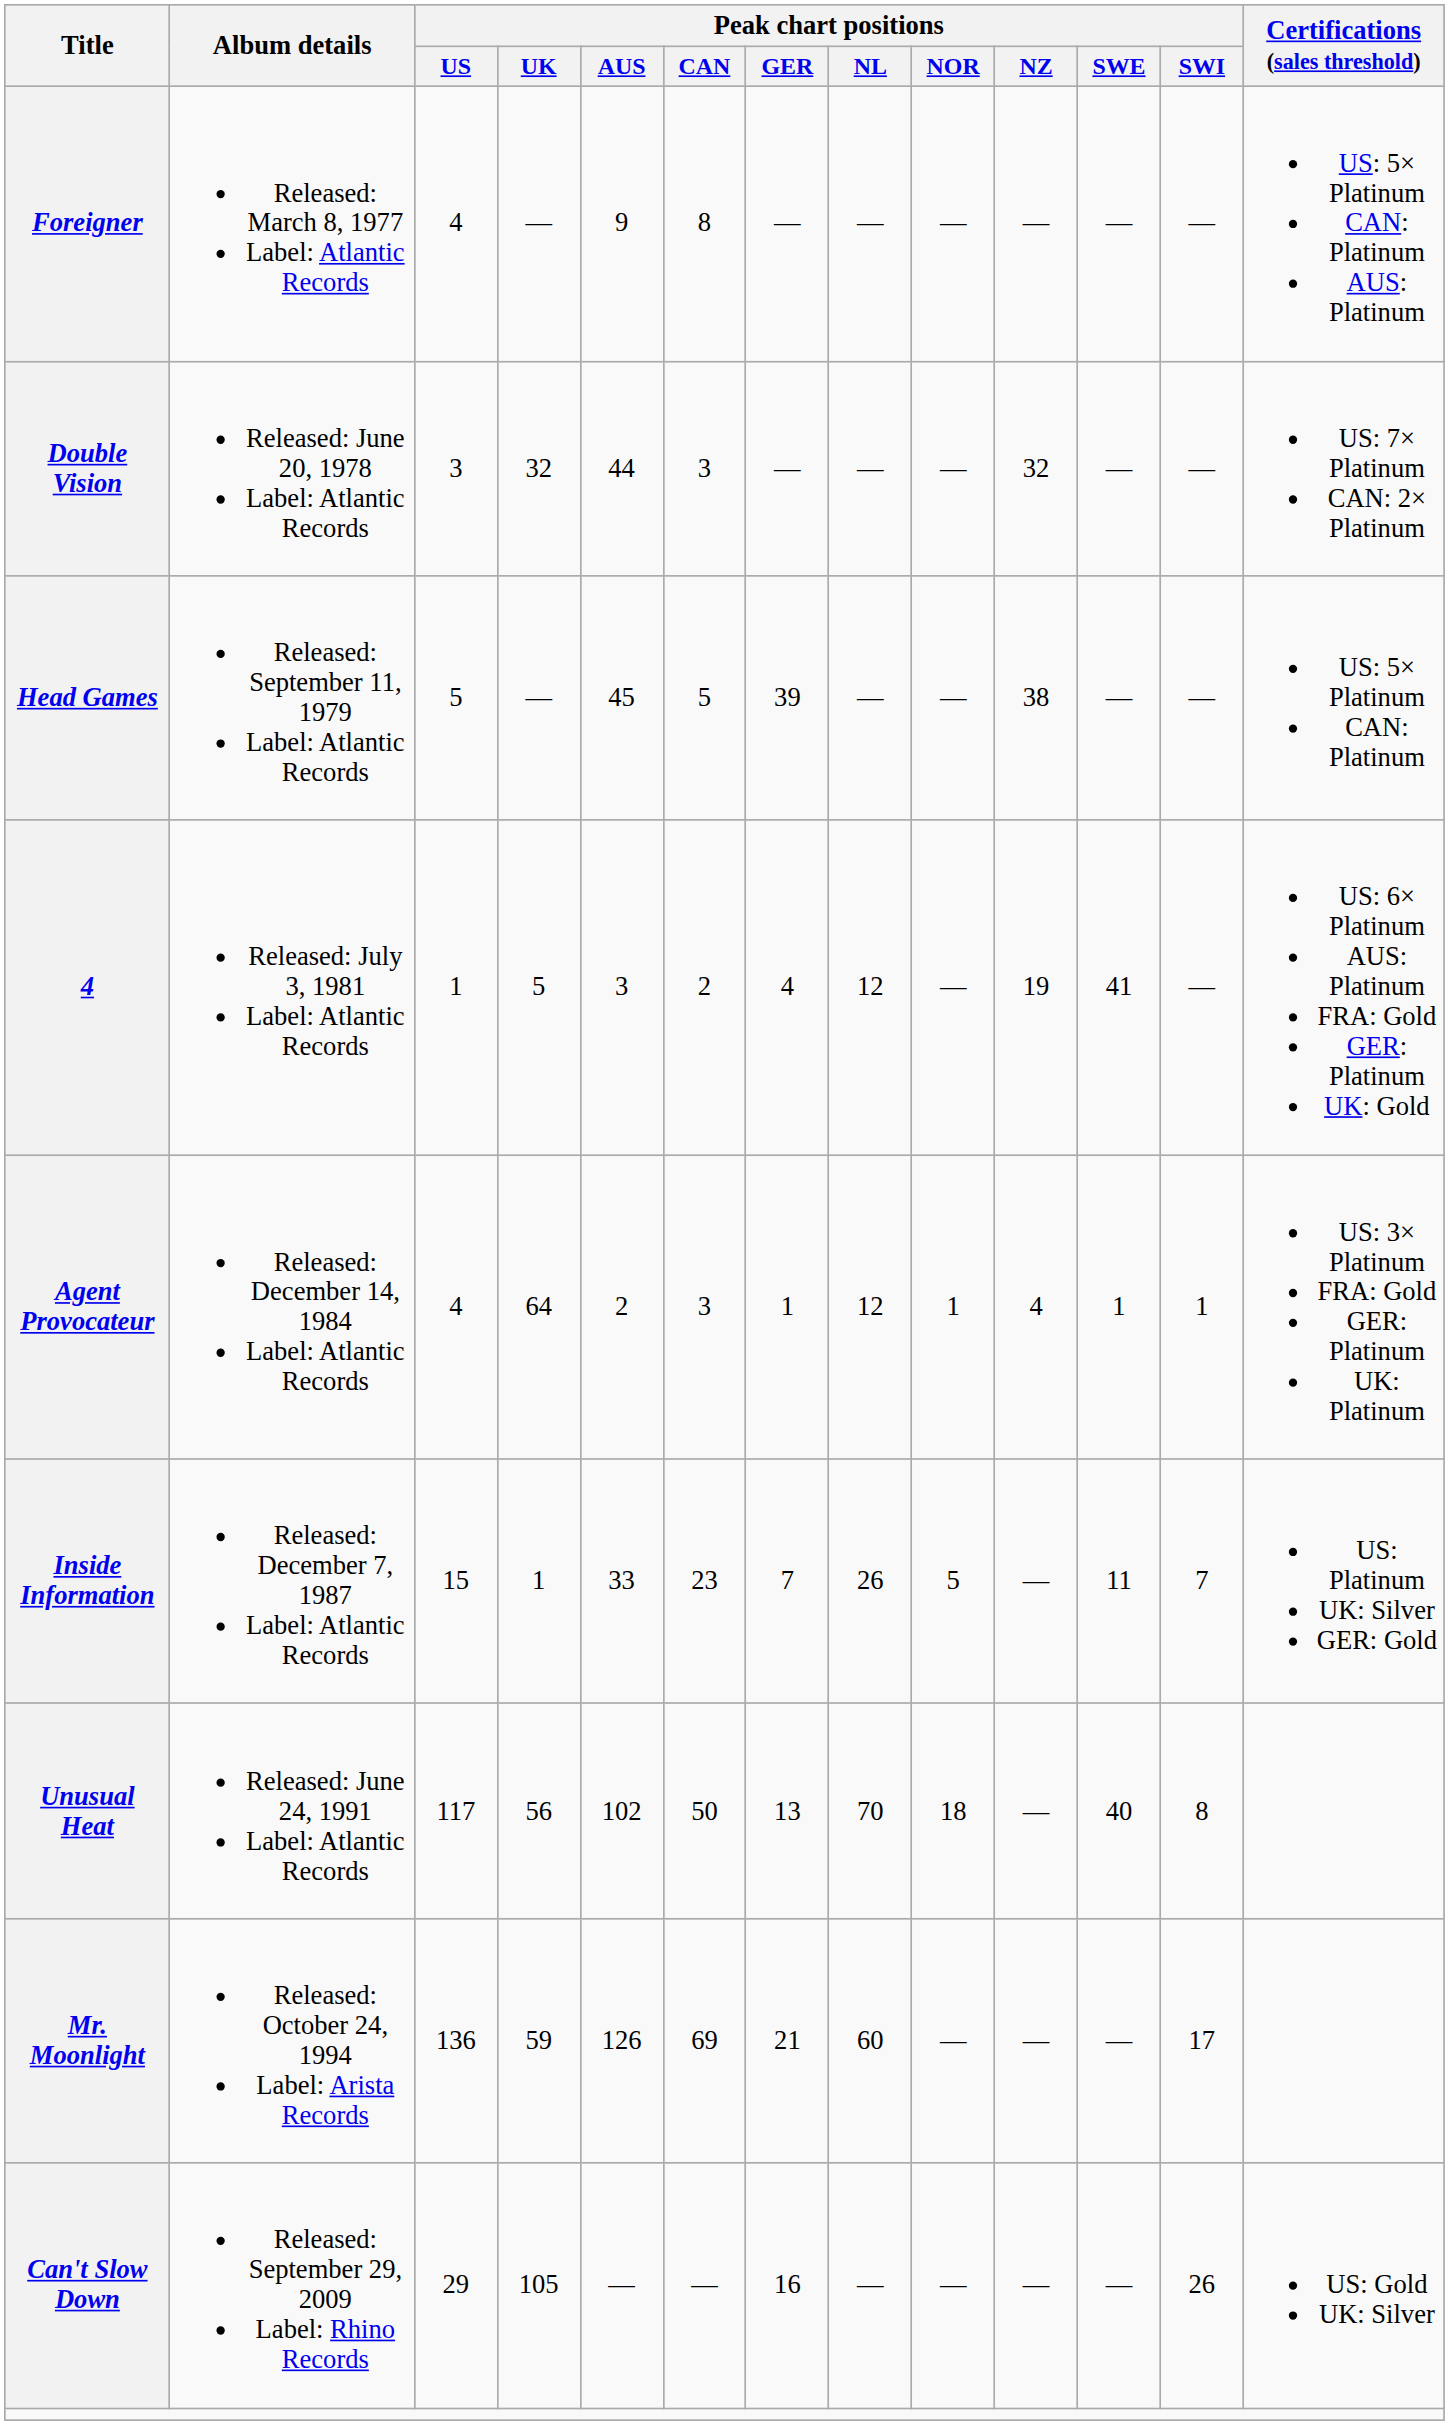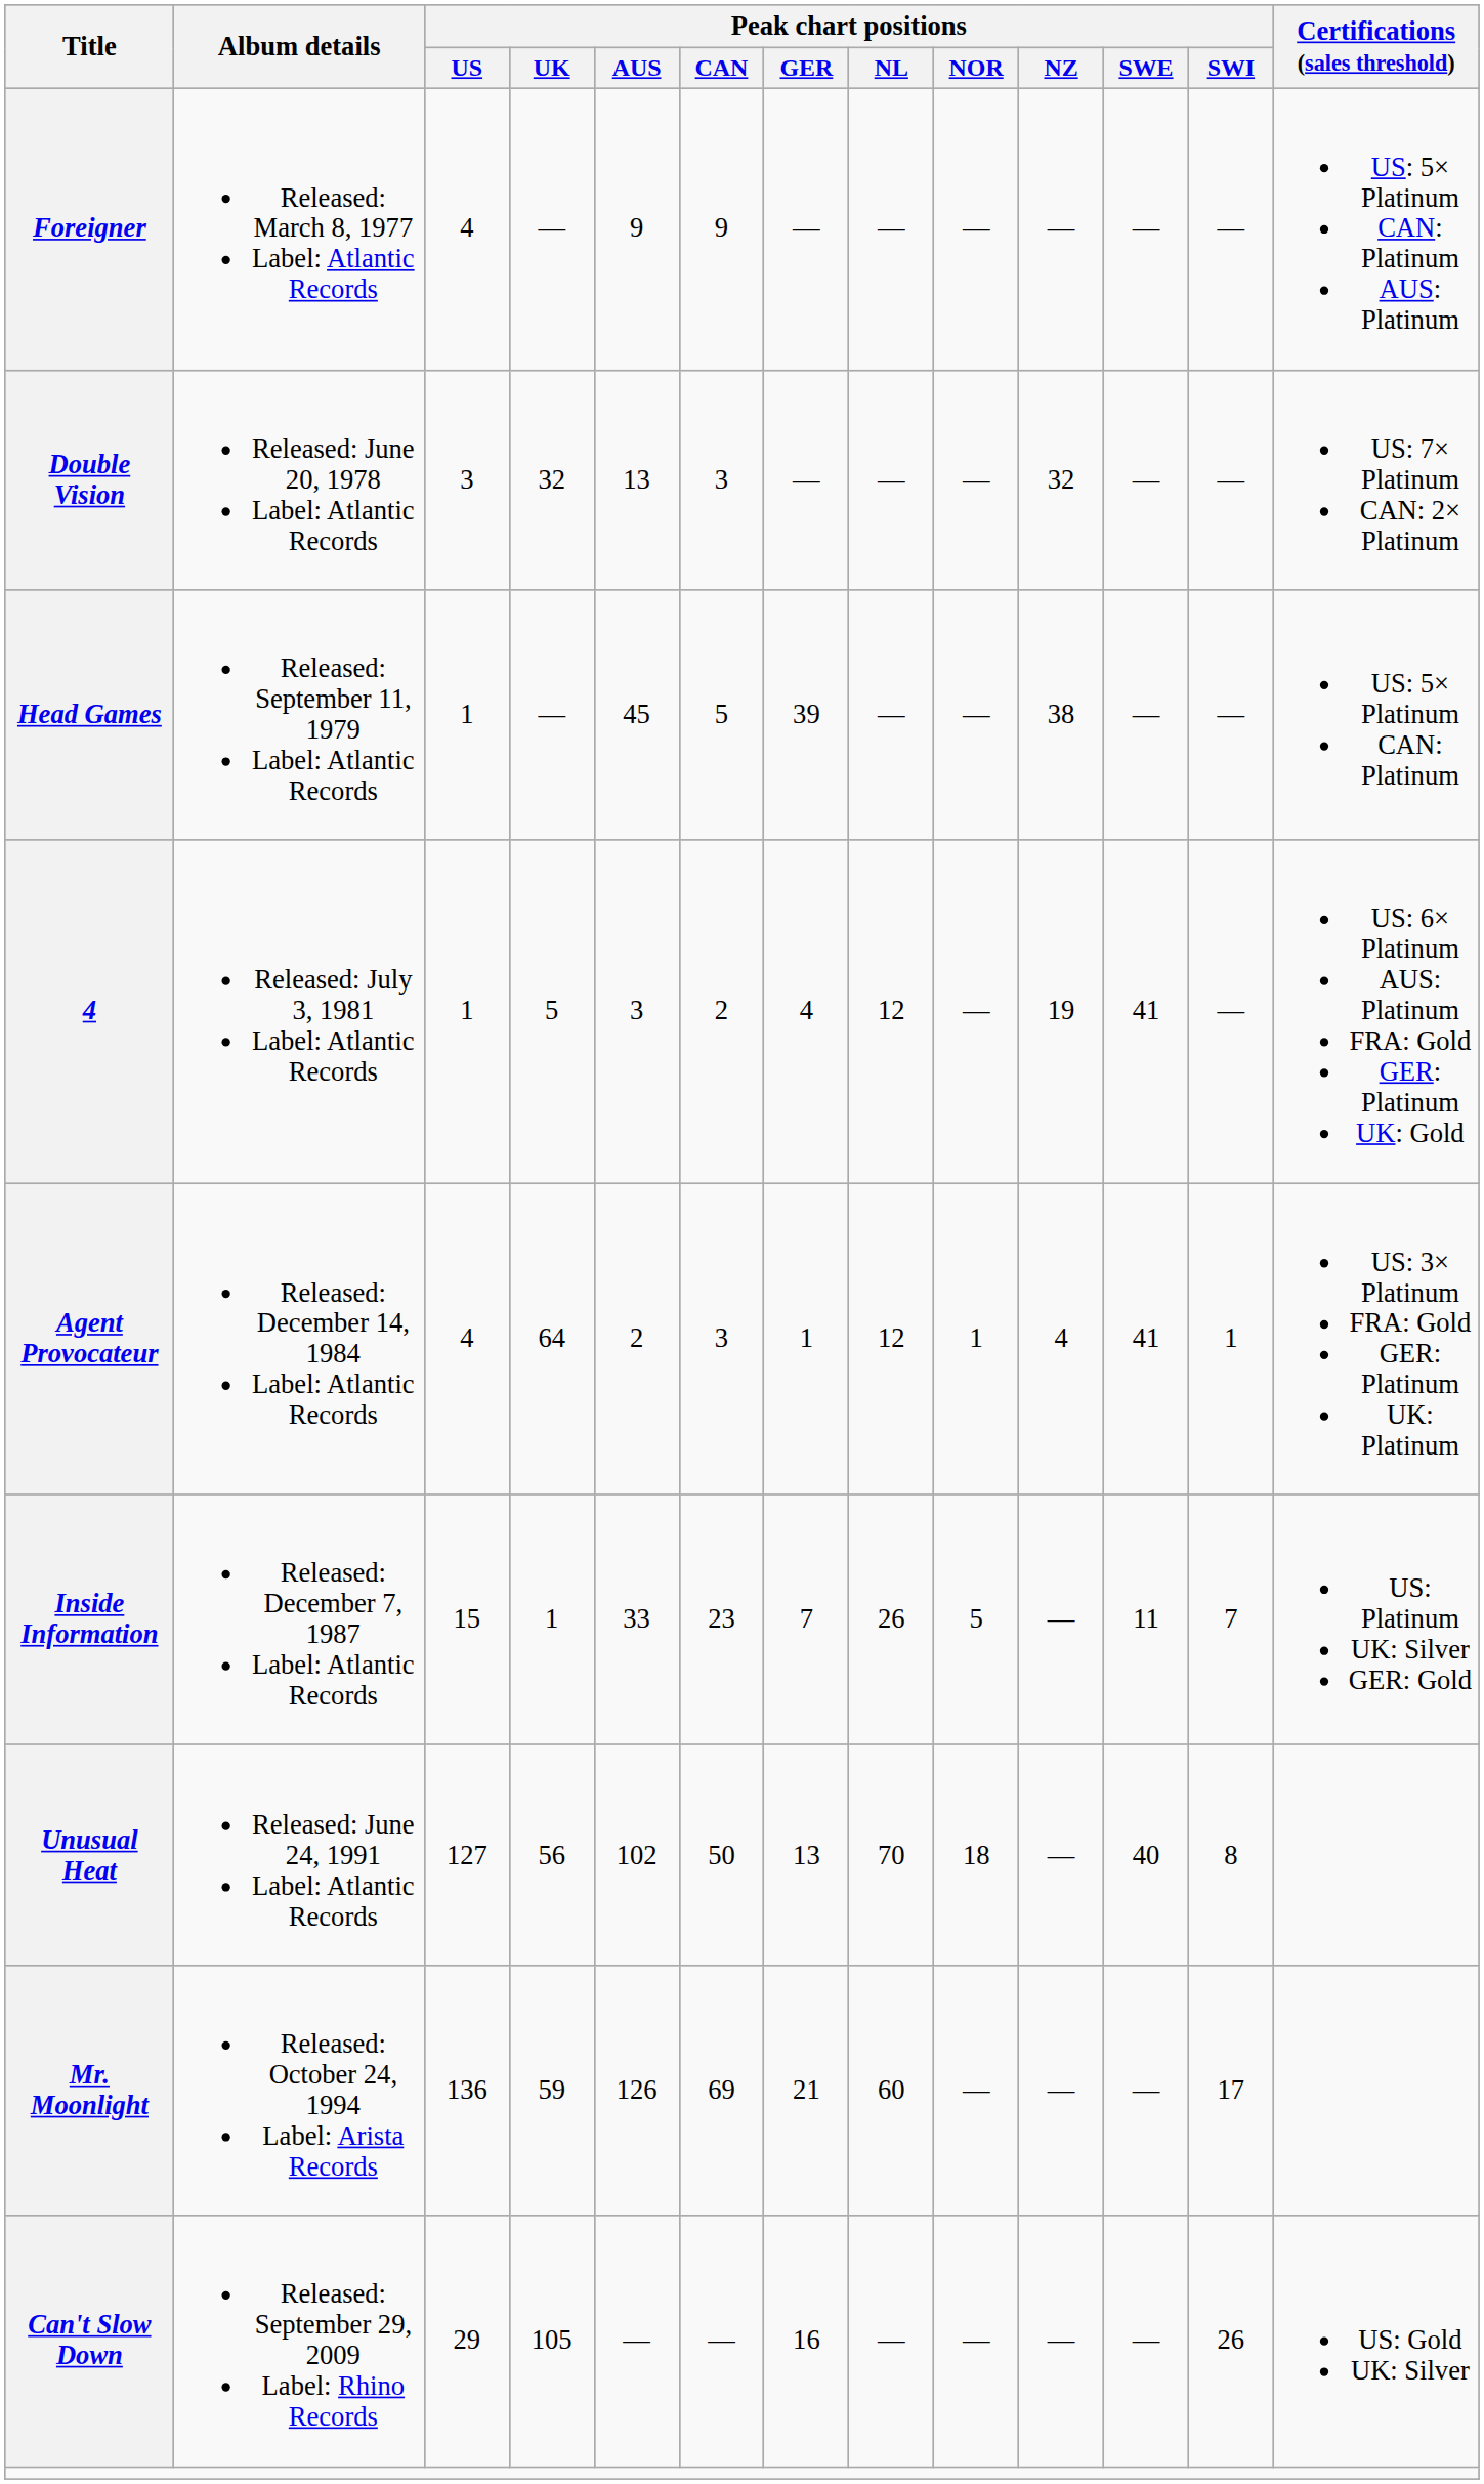Foreigner | Peak chart positions / CAN: 8 -> 9
Double Vision | Peak chart positions / AUS: 44 -> 13
Head Games | Peak chart positions / US: 5 -> 1
Agent Provocateur | Peak chart positions / SWE: 1 -> 41
Unusual Heat | Peak chart positions / US: 117 -> 127
